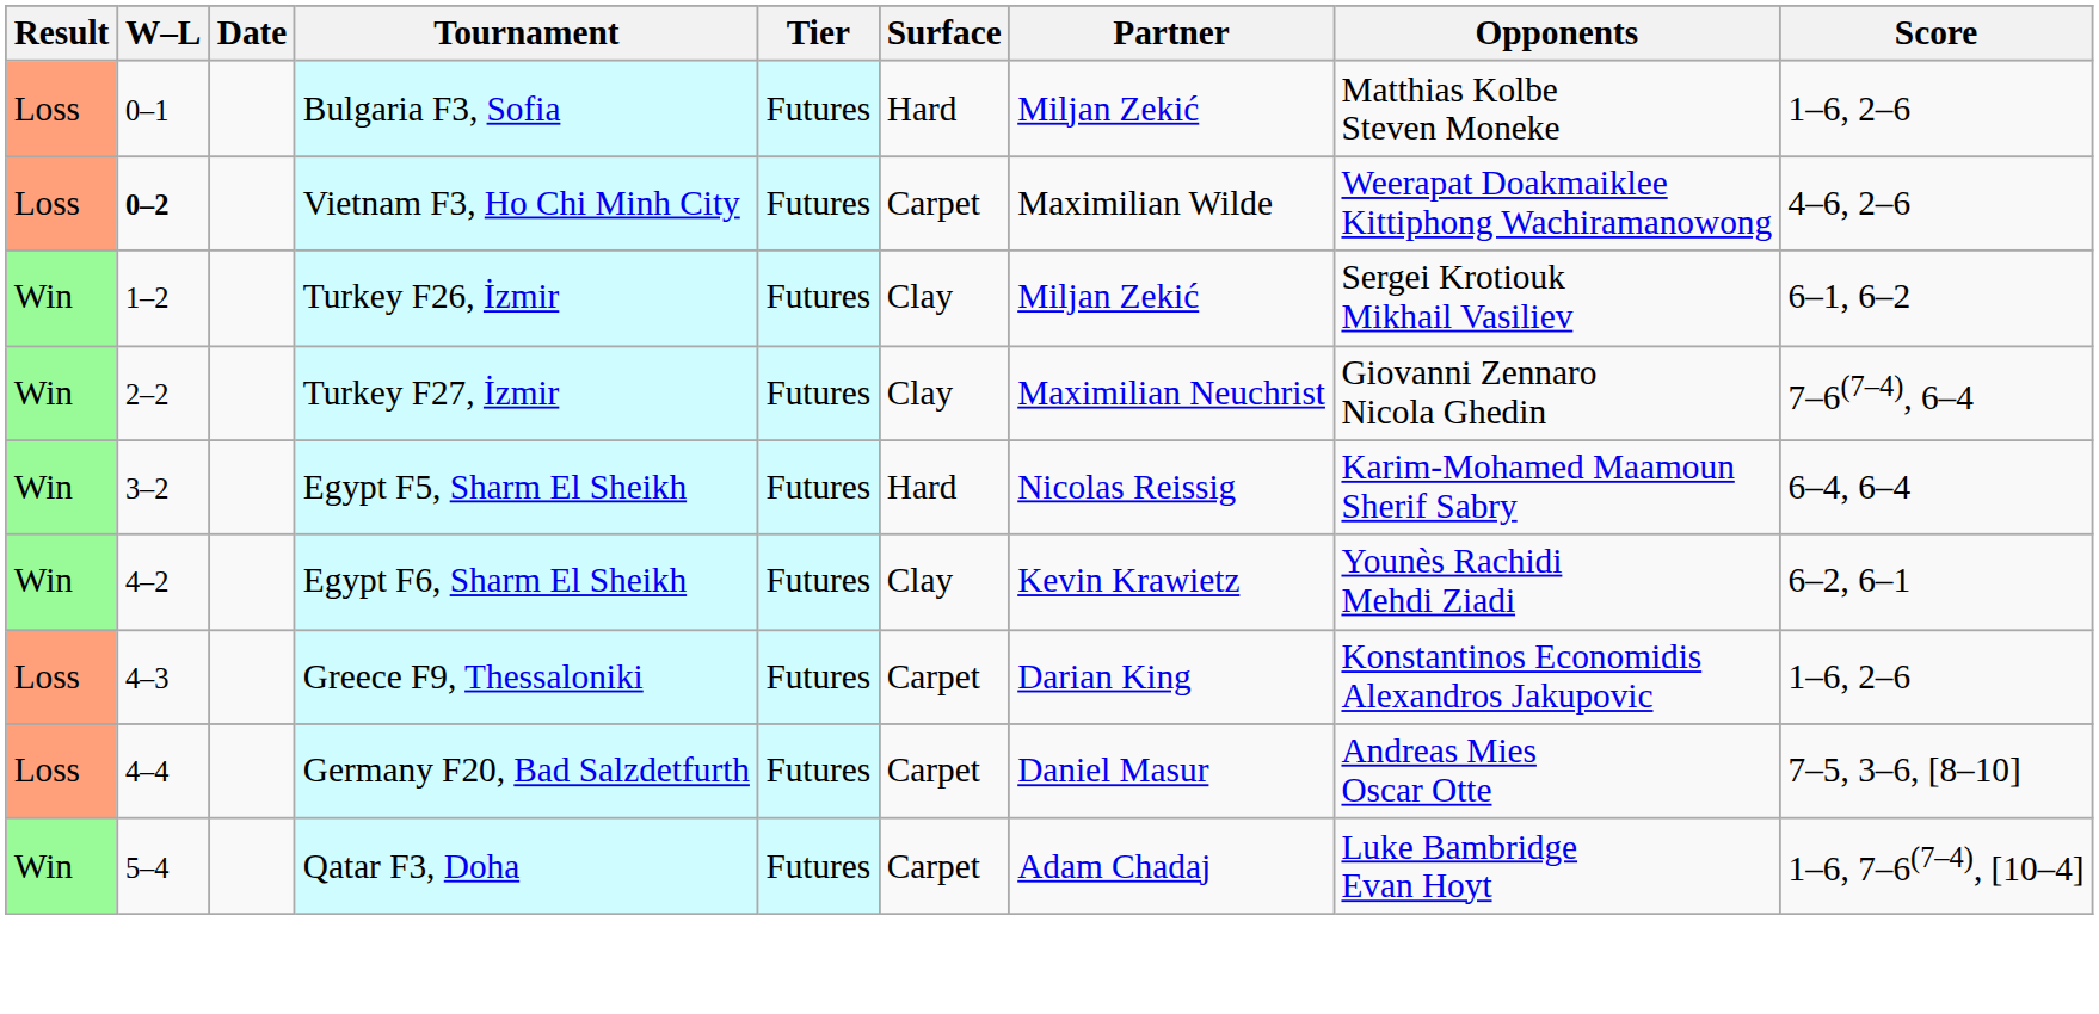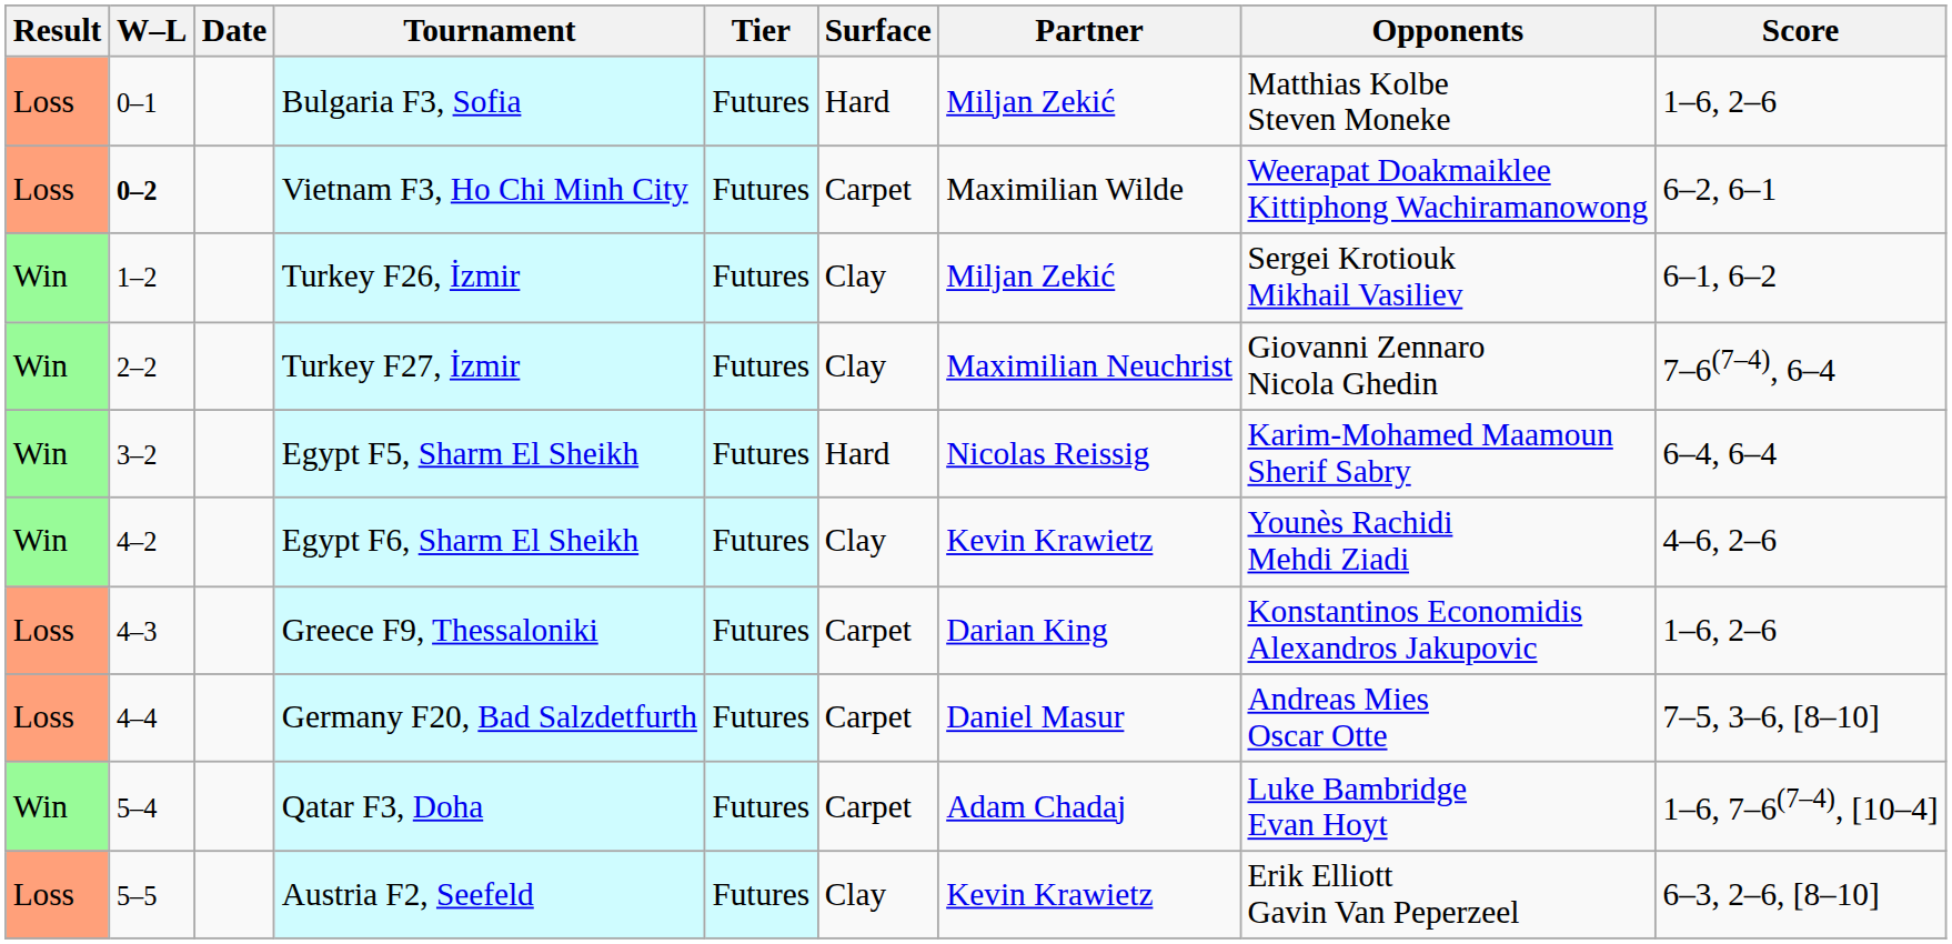Vietnam F3, Ho Chi Minh City | Score: 4–6, 2–6 -> 6–2, 6–1
Egypt F6, Sharm El Sheikh | Score: 6–2, 6–1 -> 4–6, 2–6
+ row: Loss | 5–5 | Austria F2, Seefeld | Futures | Clay | Kevin Krawietz | Erik Elliott Gavin Van Peperzeel | 6–3, 2–6, [8–10]
